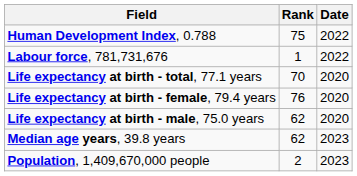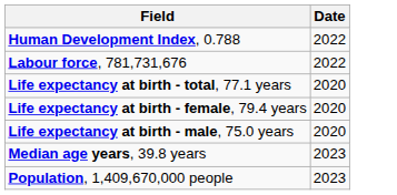- column: Rank | 75 | 1 | 70 | 76 | 62 | 62 | 2
